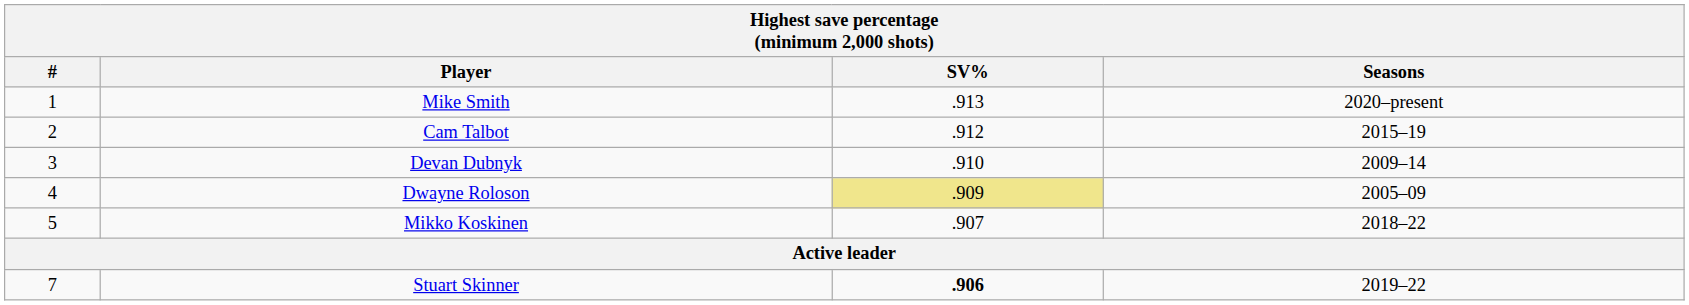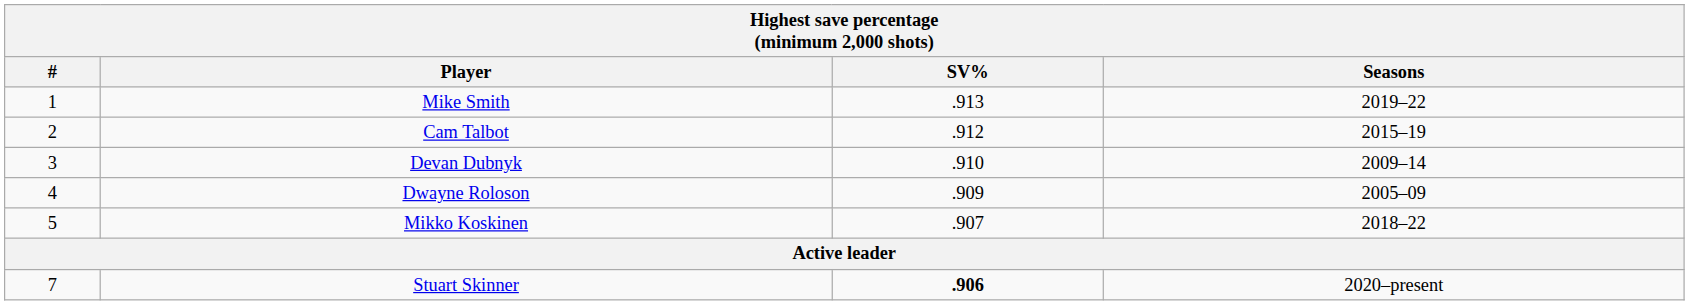Mike Smith | Seasons: 2020–present -> 2019–22
Dwayne Roloson | SV%: khaki background -> no background
Stuart Skinner | Seasons: 2019–22 -> 2020–present
